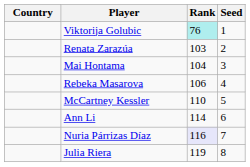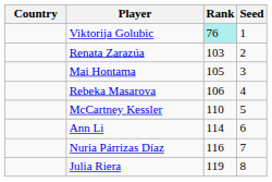Mai Hontama | Rank: 104 -> 105
Nuria Párrizas Díaz | Rank: lavender background -> no background
